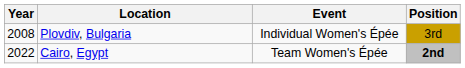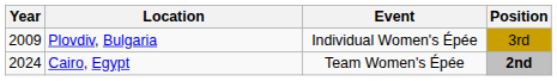Plovdiv, Bulgaria | Year: 2008 -> 2009
Cairo, Egypt | Year: 2022 -> 2024
